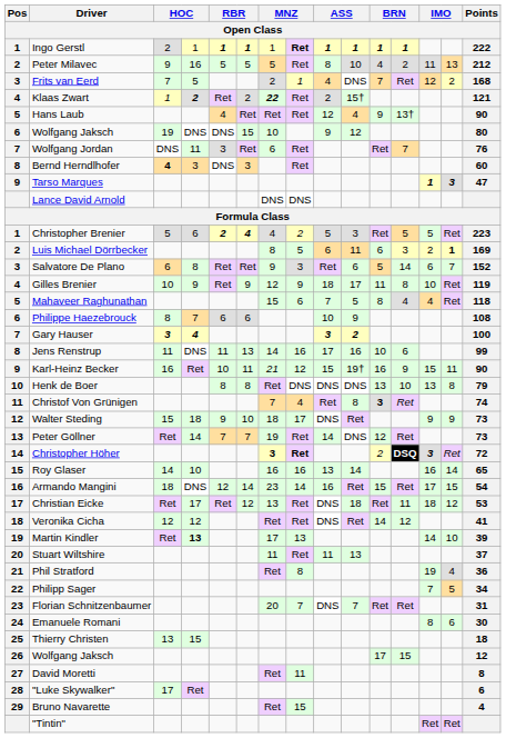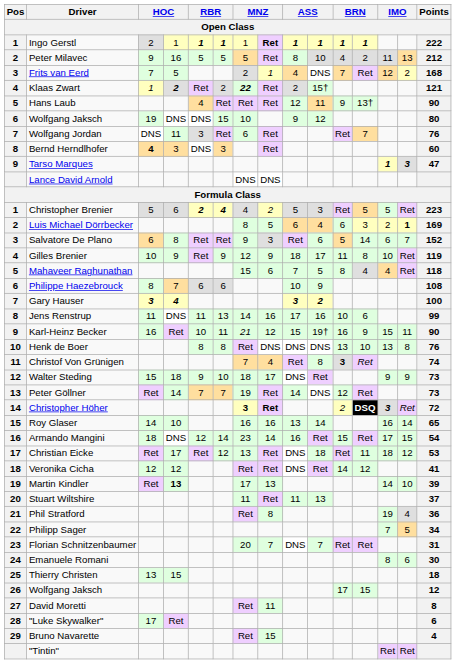Hans Laub | column 10: 4 -> 11
Luis Michael Dörrbecker | column 10: 11 -> 4
Henk de Boer | Points: 79 -> 76
